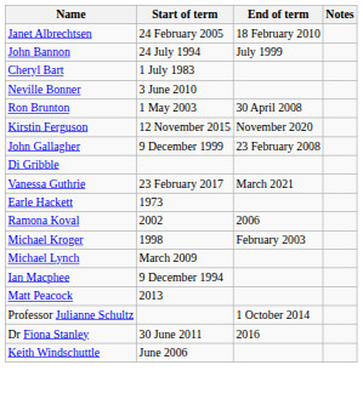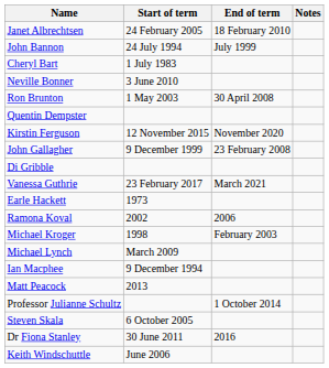+ row: Quentin Dempster
+ row: Steven Skala | 6 October 2005
